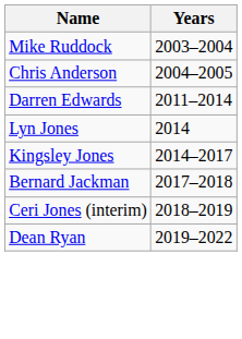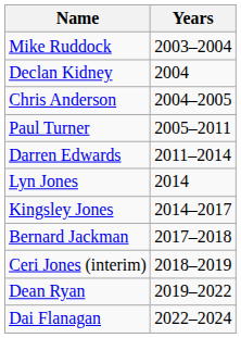+ row: Declan Kidney | 2004
+ row: Paul Turner | 2005–2011
+ row: Dai Flanagan | 2022–2024
